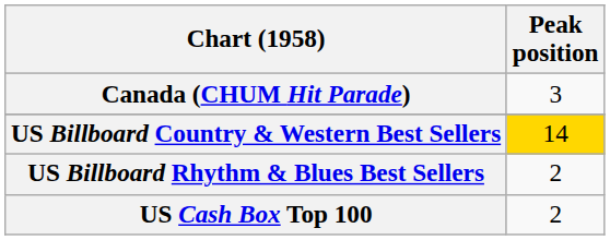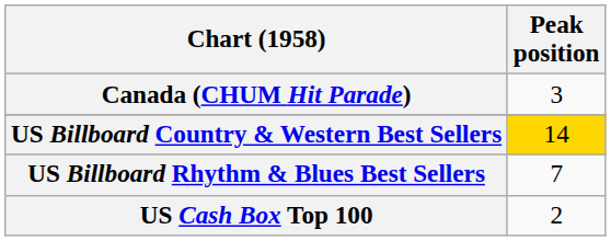US Billboard Rhythm & Blues Best Sellers | Peak position: 2 -> 7
